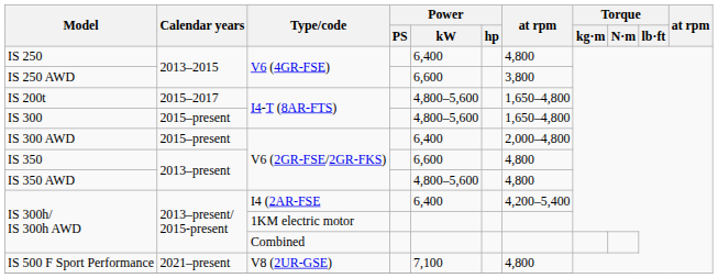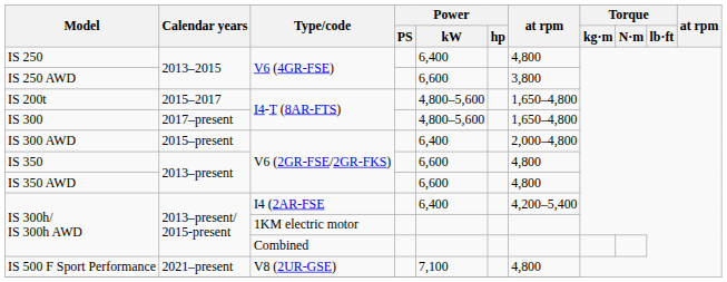IS 300 | Calendar years: 2015–present -> 2017–present
IS 350 AWD | Power / kW: 4,800–5,600 -> 6,600
